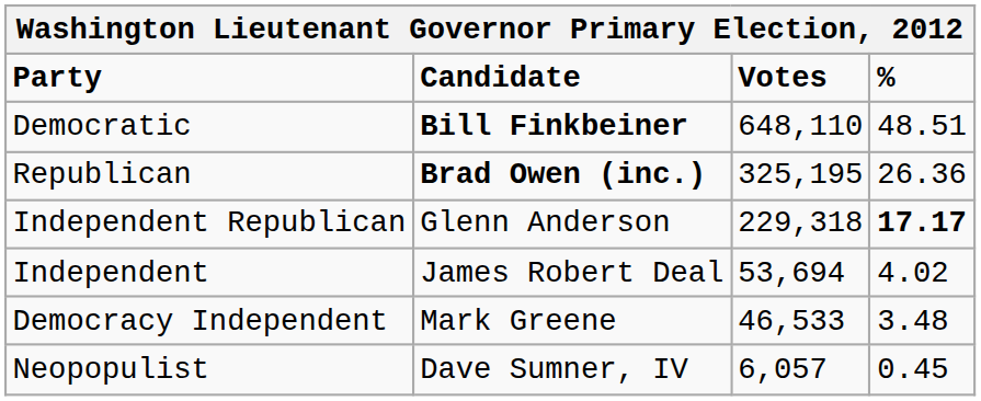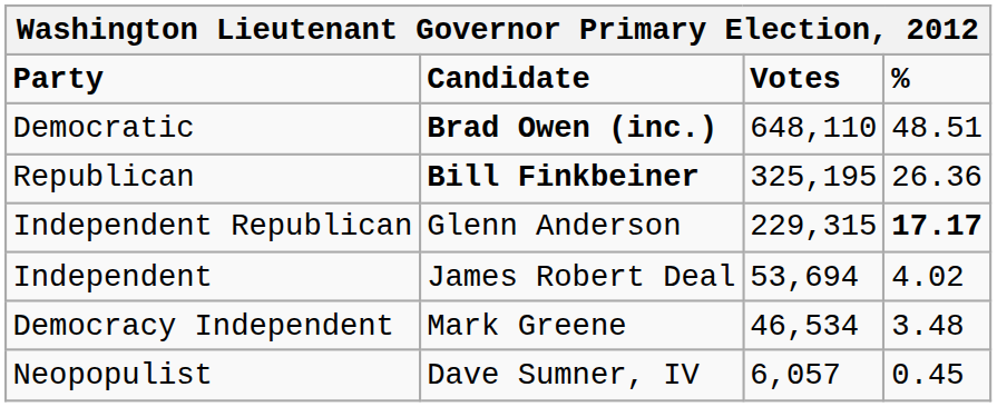Democratic | Candidate: Bill Finkbeiner -> Brad Owen (inc.)
Republican | Candidate: Brad Owen (inc.) -> Bill Finkbeiner
Independent Republican | Votes: 229,318 -> 229,315
Democracy Independent | Votes: 46,533 -> 46,534
